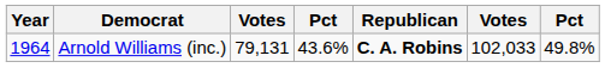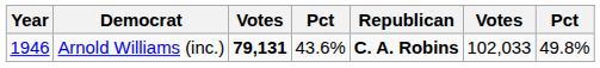Arnold Williams (inc.) | Year: 1964 -> 1946
Arnold Williams (inc.) | column 3: normal -> bold
